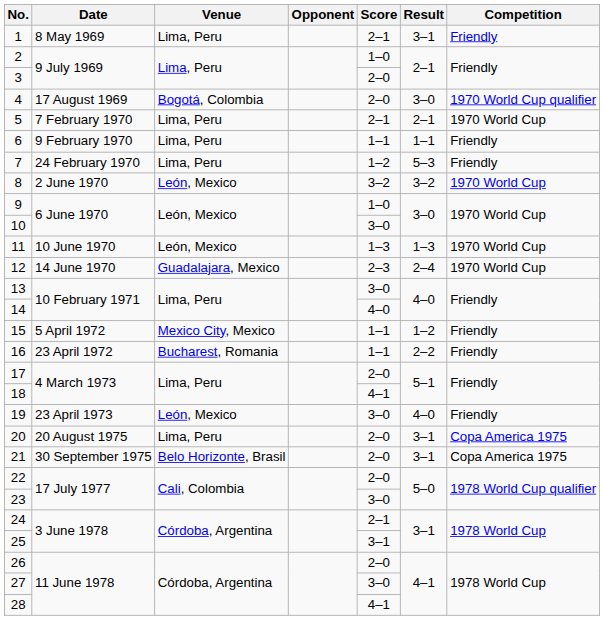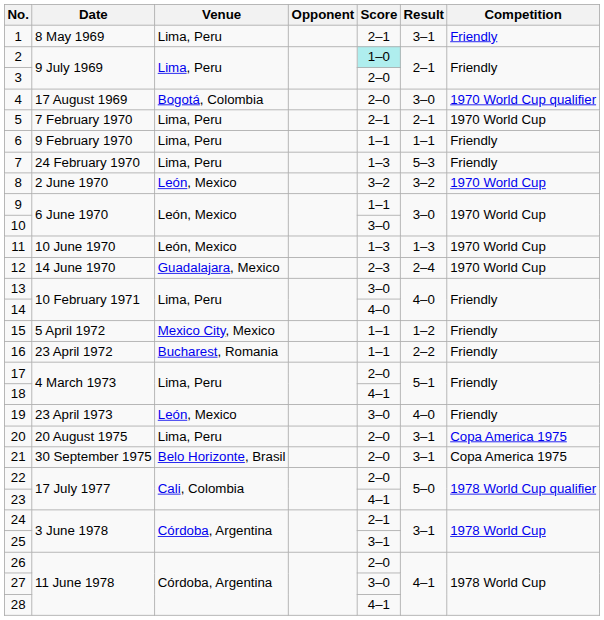2 | Score: no background -> paleturquoise background
7 | Score: 1–2 -> 1–3
9 | Score: 1–0 -> 1–1
23 | Score: 3–0 -> 4–1
